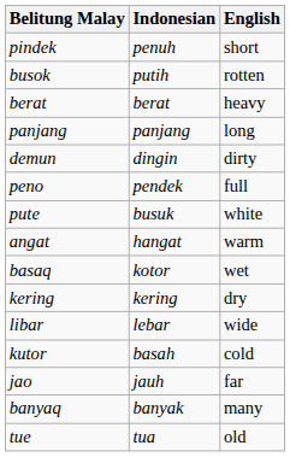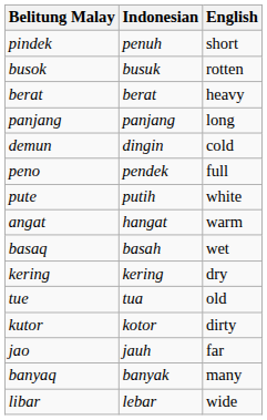busok | Indonesian: putih -> busuk
demun | English: dirty -> cold
pute | Indonesian: busuk -> putih
basaq | Indonesian: kotor -> basah
rows swapped: libar <-> tue
kutor | Indonesian: basah -> kotor
kutor | English: cold -> dirty
